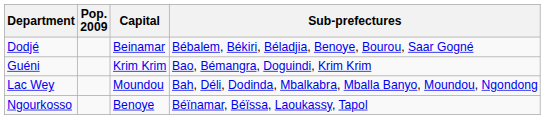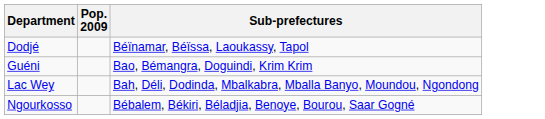- column: Capital | Beinamar | Krim Krim | Moundou | Benoye
Dodjé | Sub-prefectures: Bébalem, Békiri, Béladjia, Benoye, Bourou, Saar Gogné -> Béïnamar, Béïssa, Laoukassy, Tapol
Ngourkosso | Sub-prefectures: Béïnamar, Béïssa, Laoukassy, Tapol -> Bébalem, Békiri, Béladjia, Benoye, Bourou, Saar Gogné
